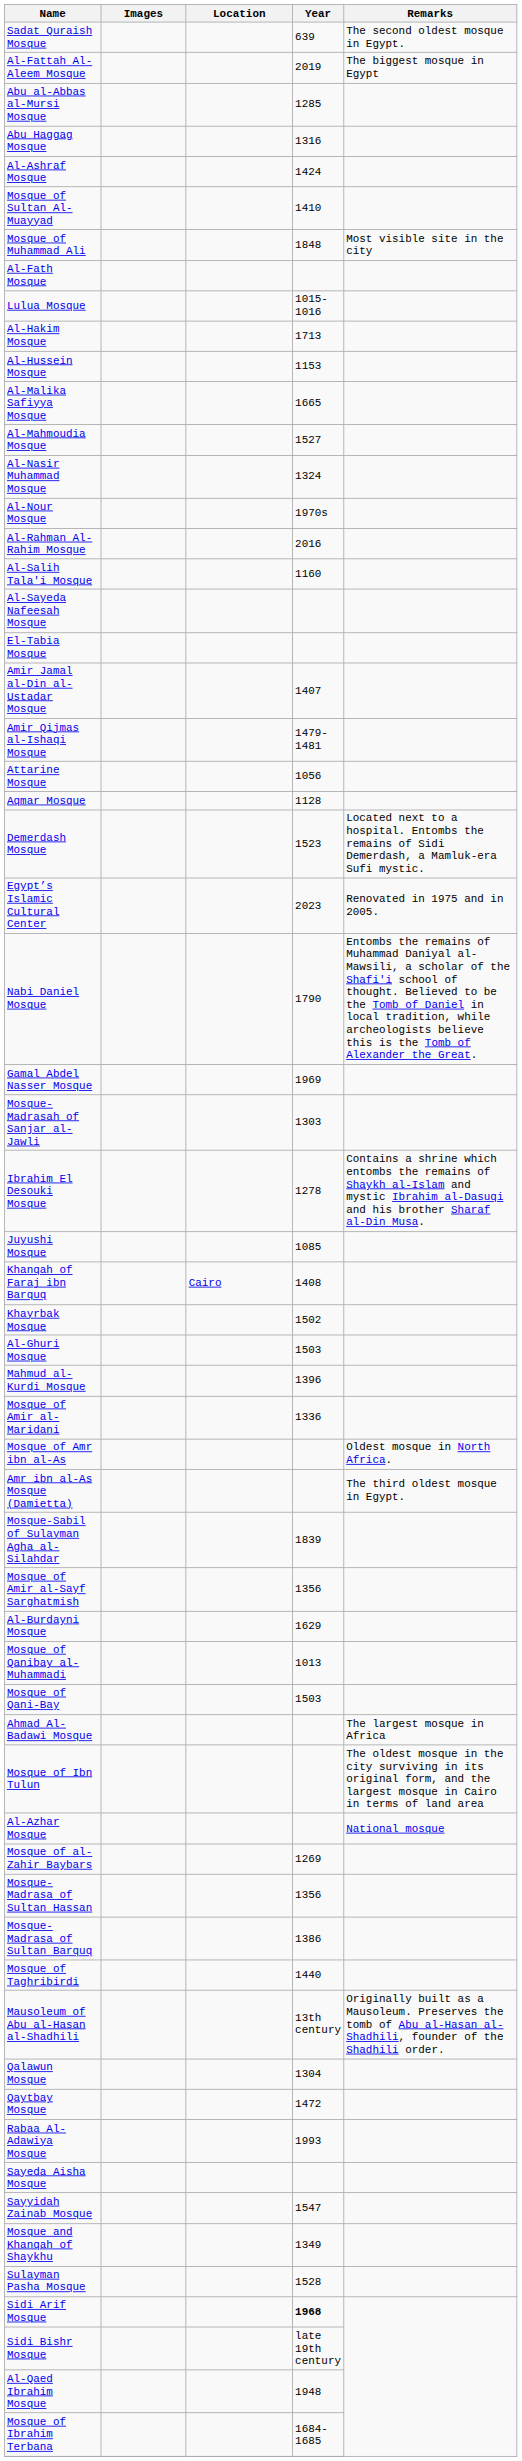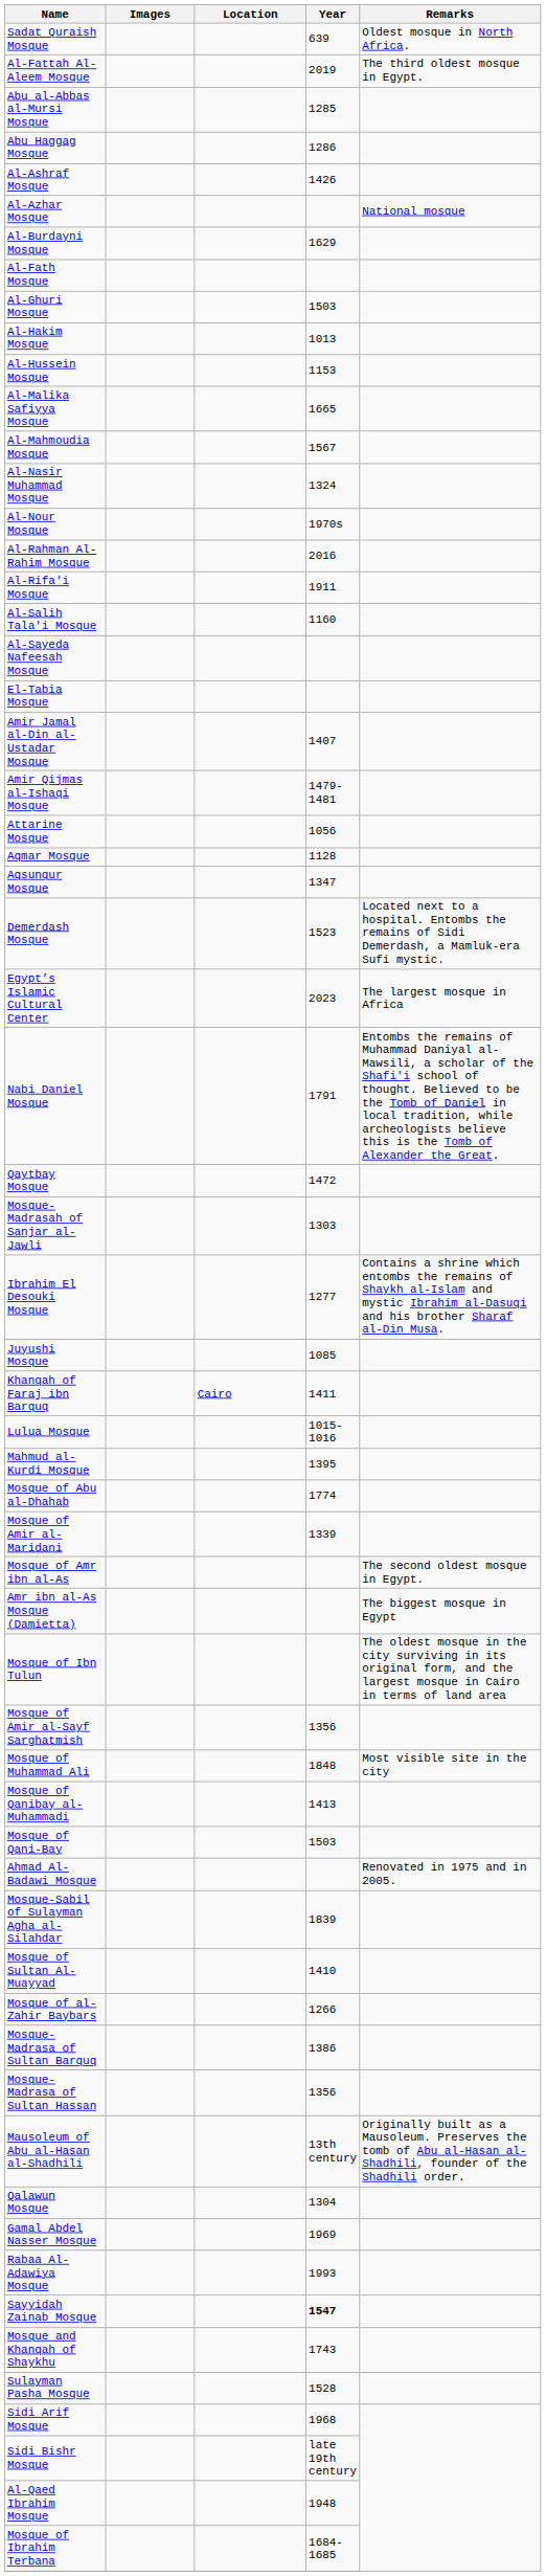Sadat Quraish Mosque | Remarks: The second oldest mosque in Egypt. -> Oldest mosque in North Africa.
Al-Fattah Al-Aleem Mosque | Remarks: The biggest mosque in Egypt -> The third oldest mosque in Egypt.
Abu Haggag Mosque | Year: 1316 -> 1286
Al-Ashraf Mosque | Year: 1424 -> 1426
rows swapped: Al-Azhar Mosque <-> Mosque of Sultan Al-Muayyad
rows swapped: Al-Burdayni Mosque <-> Mosque of Muhammad Ali
rows swapped: Al-Ghuri Mosque <-> Lulua Mosque
Al-Hakim Mosque | Year: 1713 -> 1013
Al-Mahmoudia Mosque | Year: 1527 -> 1567
+ row: Al-Rifa'i Mosque | 1911
+ row: Aqsunqur Mosque | 1347
Egypt’s Islamic Cultural Center | Remarks: Renovated in 1975 and in 2005. -> The largest mosque in Africa
Nabi Daniel Mosque | Year: 1790 -> 1791
rows swapped: Gamal Abdel Nasser Mosque <-> Qaytbay Mosque
Ibrahim El Desouki Mosque | Year: 1278 -> 1277
Khanqah of Faraj ibn Barquq | Year: 1408 -> 1411
- row: Khayrbak Mosque | 1502
Mahmud al-Kurdi Mosque | Year: 1396 -> 1395
+ row: Mosque of Abu al-Dhahab | 1774
Mosque of Amir al-Maridani | Year: 1336 -> 1339
Mosque of Amr ibn al-As | Remarks: Oldest mosque in North Africa. -> The second oldest mosque in Egypt.
Amr ibn al-As Mosque (Damietta) | Remarks: The third oldest mosque in Egypt. -> The biggest mosque in Egypt
rows swapped: Mosque of Ibn Tulun <-> Mosque-Sabil of Sulayman Agha al-Silahdar
Mosque of Qanibay al-Muhammadi | Year: 1013 -> 1413
Ahmad Al-Badawi Mosque | Remarks: The largest mosque in Africa -> Renovated in 1975 and in 2005.
Mosque of al-Zahir Baybars | Year: 1269 -> 1266
rows swapped: Mosque-Madrasa of Sultan Barquq <-> Mosque-Madrasa of Sultan Hassan
- row: Mosque of Taghribirdi | 1440
- row: Sayeda Aisha Mosque
Sayyidah Zainab Mosque | Year: normal -> bold
Mosque and Khanqah of Shaykhu | Year: 1349 -> 1743
Sidi Arif Mosque | Year: bold -> normal
